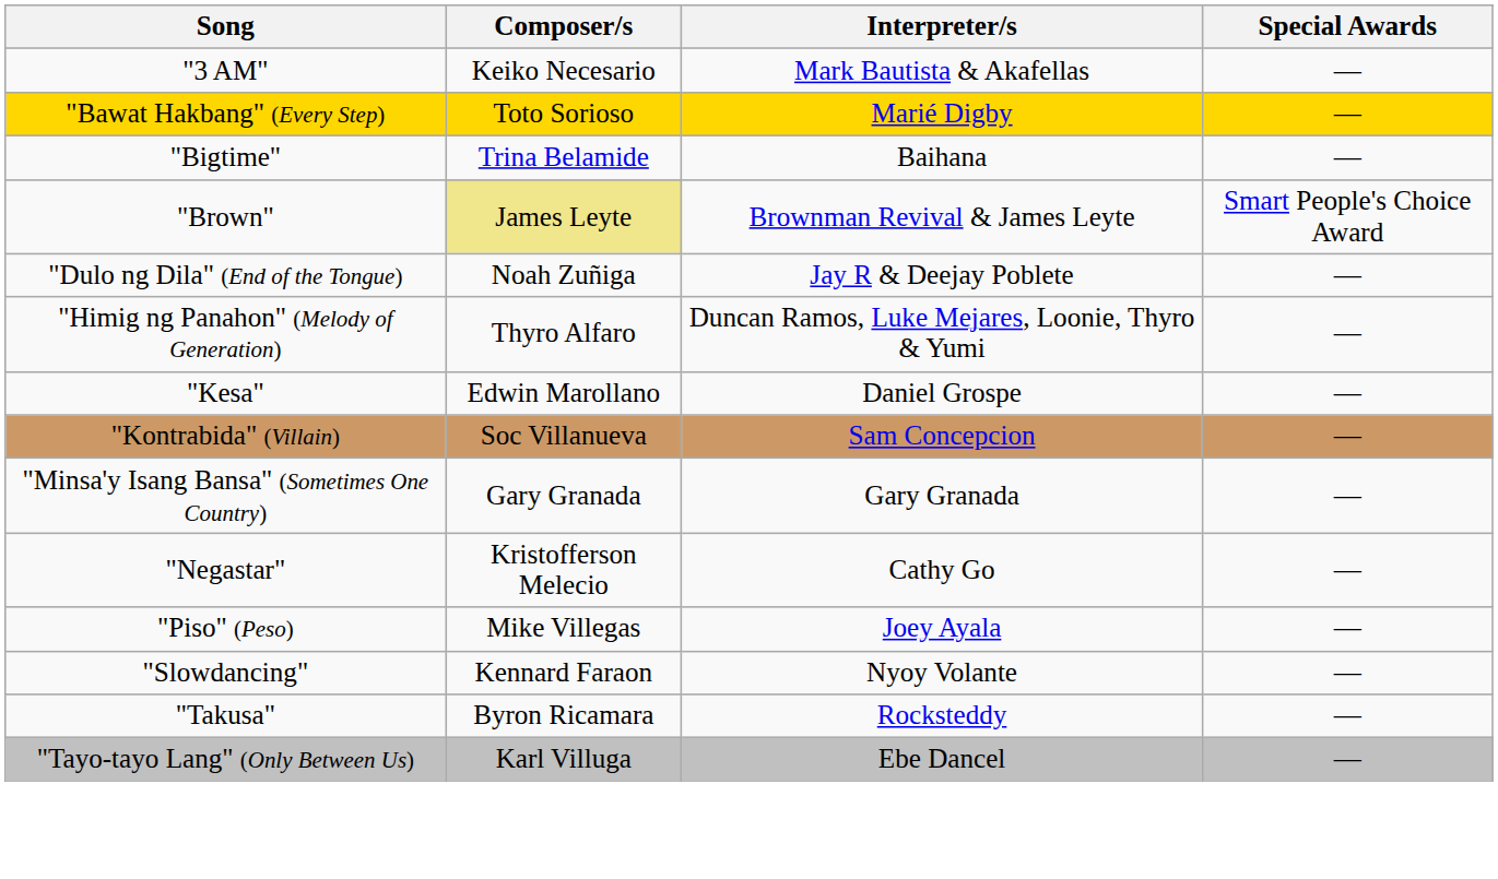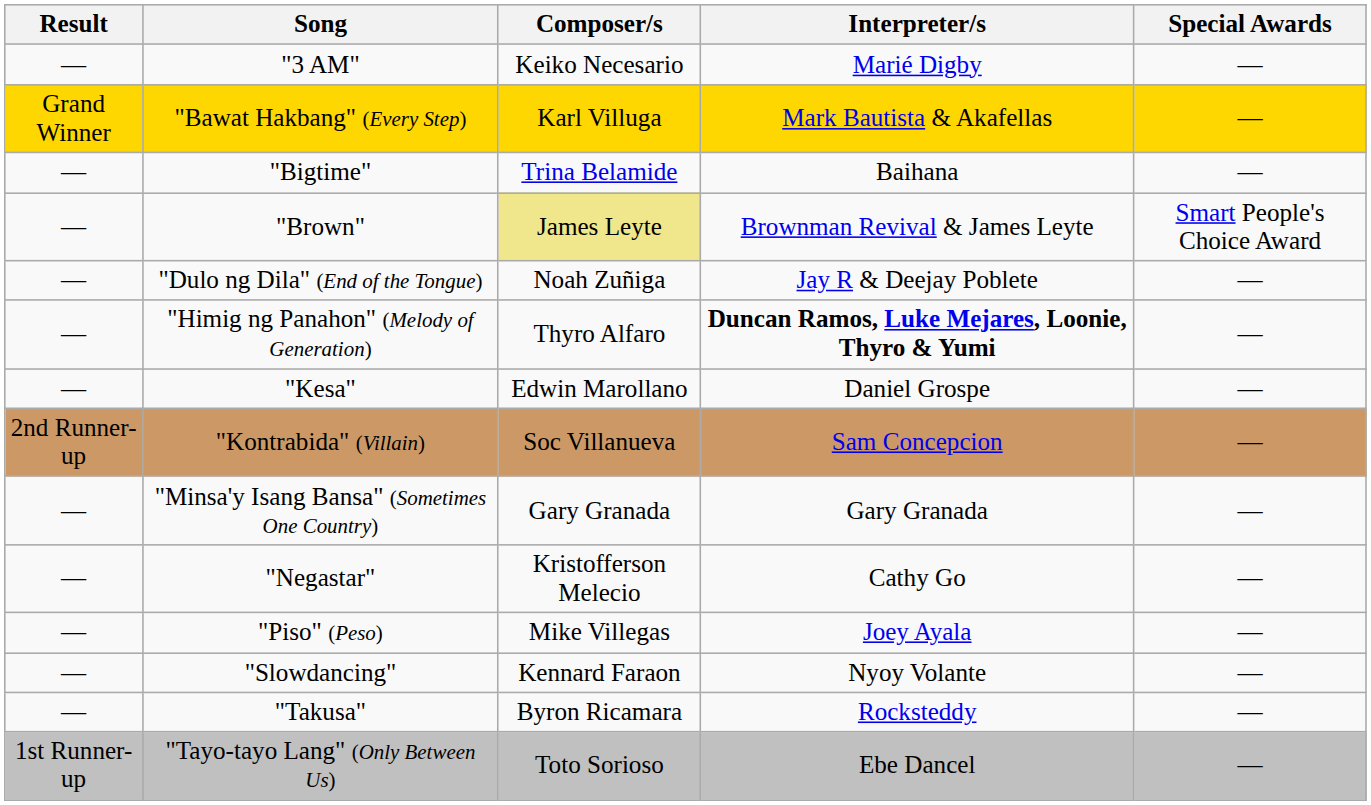+ column: Result | — | Grand Winner | — | — | — | — | — | 2nd Runner-up | — | — | — | — | — | 1st Runner-up
"3 AM" | Interpreter/s: Mark Bautista & Akafellas -> Marié Digby
"Bawat Hakbang" (Every Step) | Composer/s: Toto Sorioso -> Karl Villuga
"Bawat Hakbang" (Every Step) | Interpreter/s: Marié Digby -> Mark Bautista & Akafellas
"Himig ng Panahon" (Melody of Generation) | Interpreter/s: normal -> bold
"Tayo-tayo Lang" (Only Between Us) | Composer/s: Karl Villuga -> Toto Sorioso
